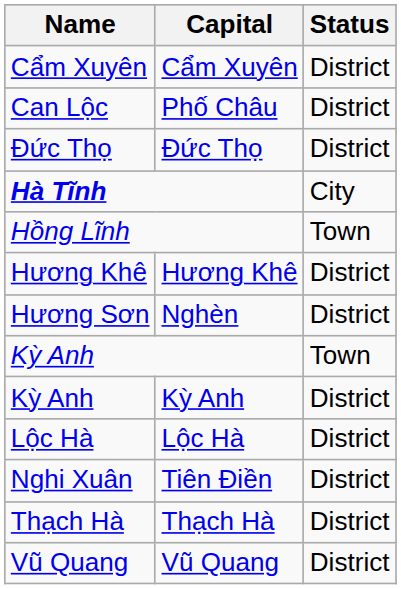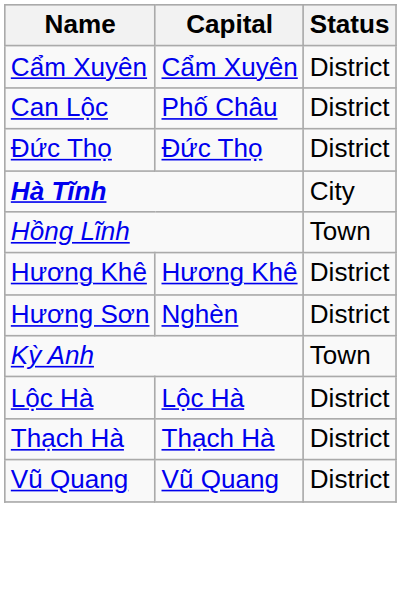- row: Kỳ Anh | Kỳ Anh | District
- row: Nghi Xuân | Tiên Điền | District
